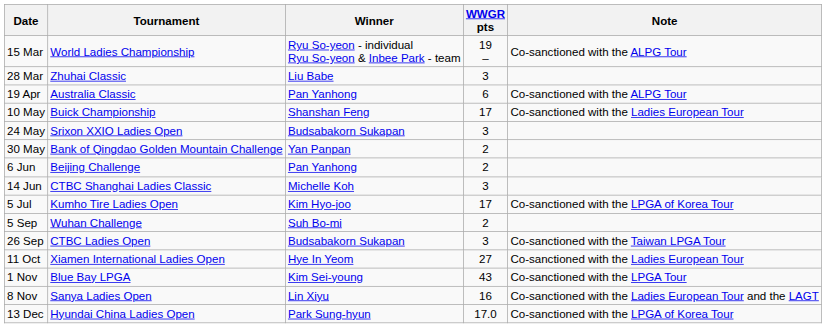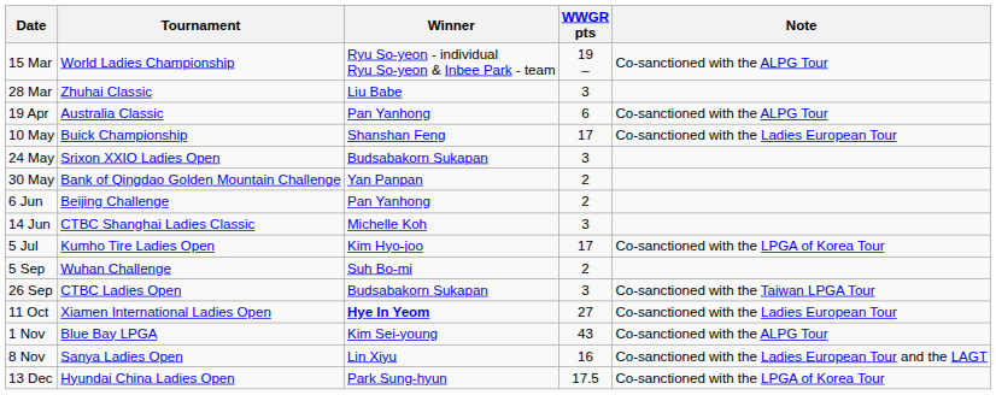11 Oct | Winner: normal -> bold
1 Nov | Note: Co-sanctioned with the LPGA Tour -> Co-sanctioned with the ALPG Tour
13 Dec | WWGR pts: 17.0 -> 17.5
